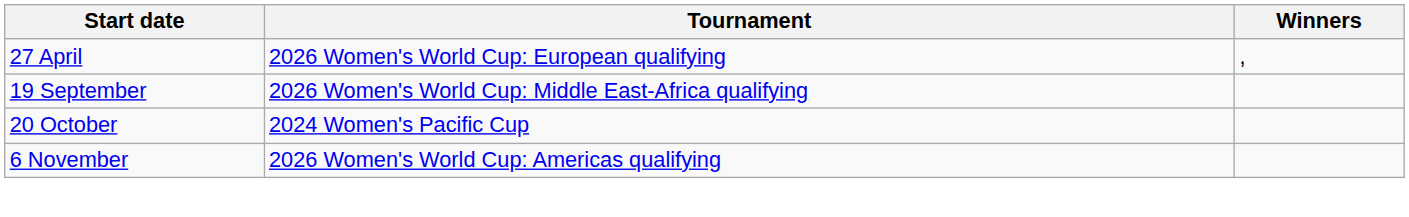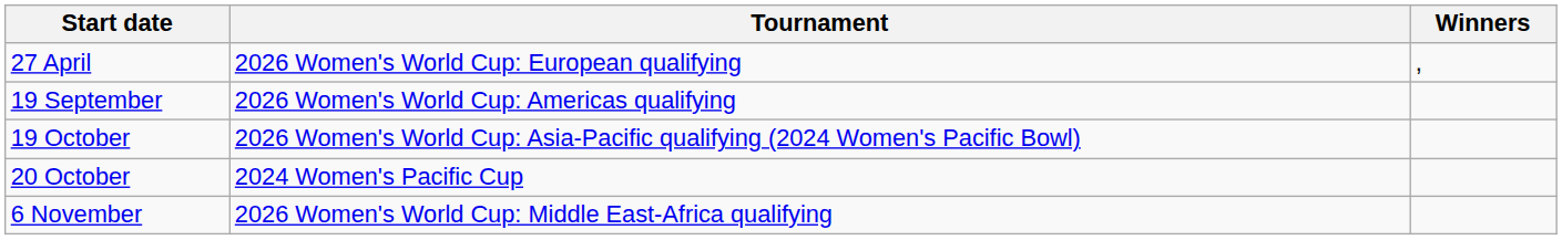19 September | Tournament: 2026 Women's World Cup: Middle East-Africa qualifying -> 2026 Women's World Cup: Americas qualifying
+ row: 19 October | 2026 Women's World Cup: Asia-Pacific qualifying (2024 Women's Pacific Bowl)
6 November | Tournament: 2026 Women's World Cup: Americas qualifying -> 2026 Women's World Cup: Middle East-Africa qualifying
